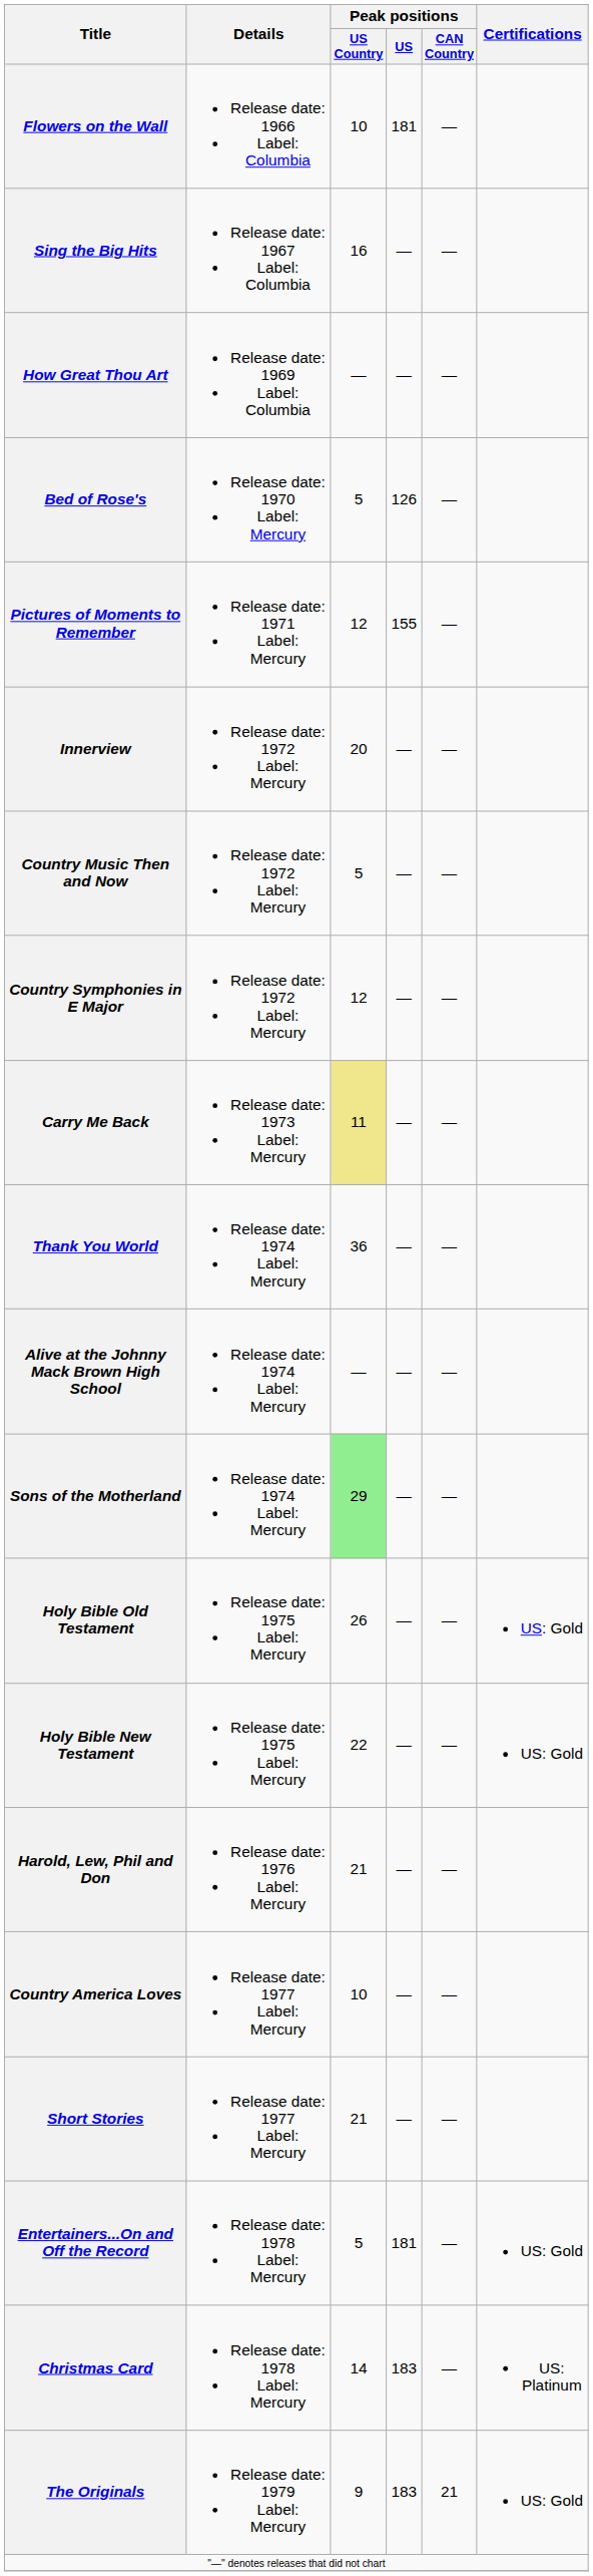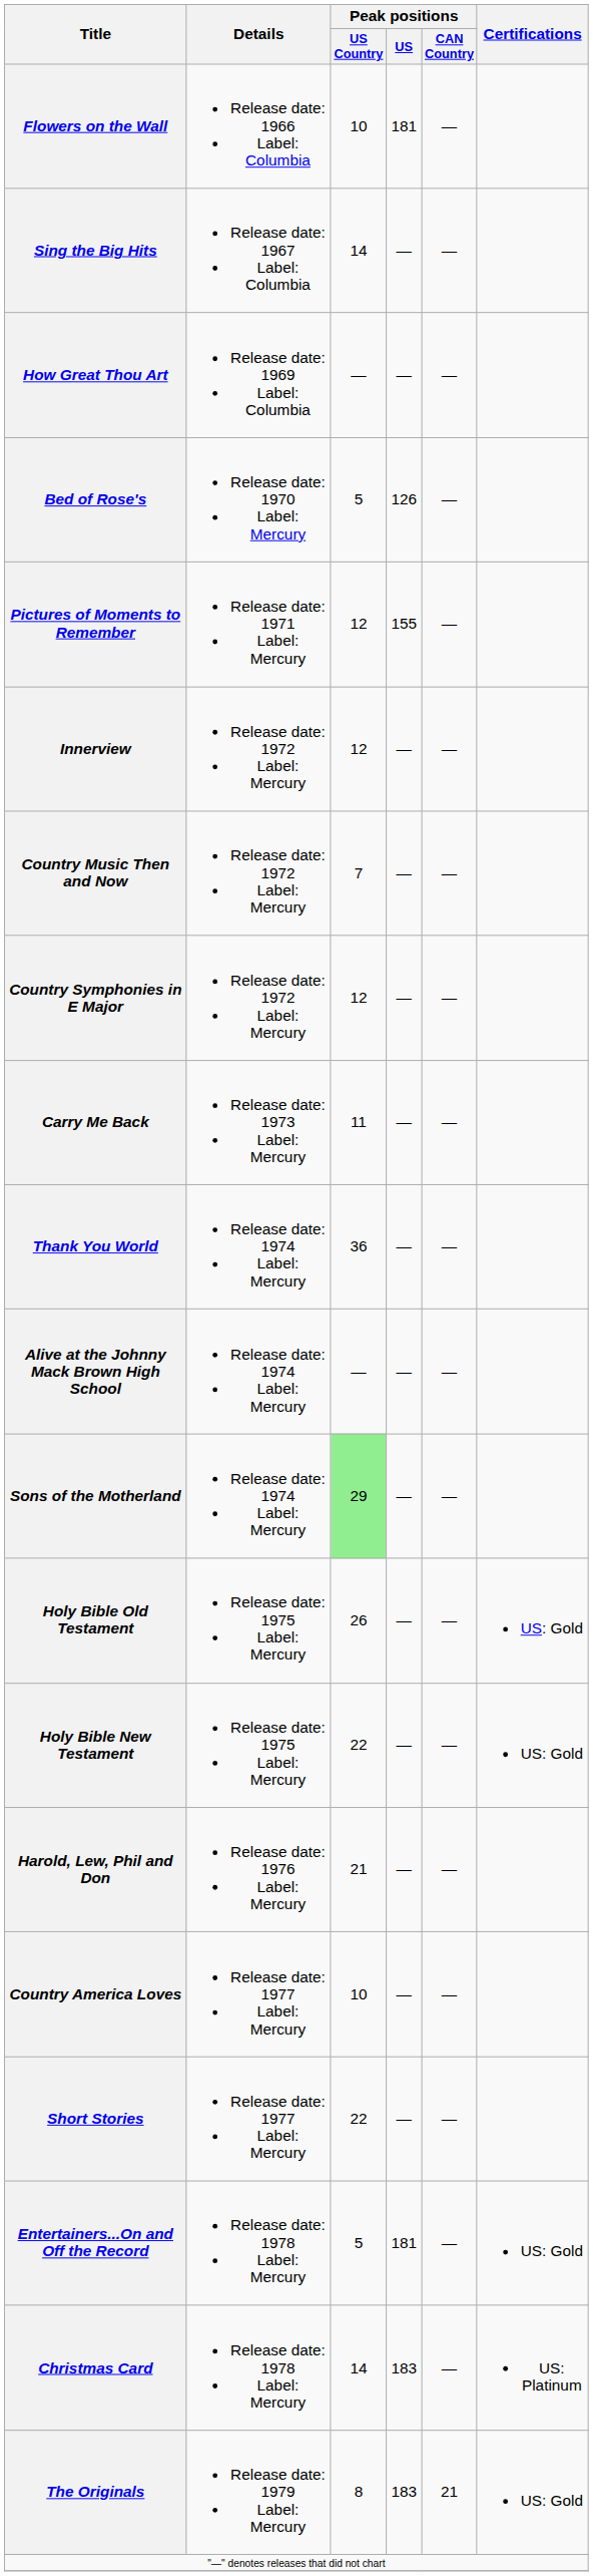Sing the Big Hits | Peak positions / US Country: 16 -> 14
Innerview | Peak positions / US Country: 20 -> 12
Country Music Then and Now | Peak positions / US Country: 5 -> 7
Carry Me Back | Peak positions / US Country: khaki background -> no background
Short Stories | Peak positions / US Country: 21 -> 22
The Originals | Peak positions / US Country: 9 -> 8
